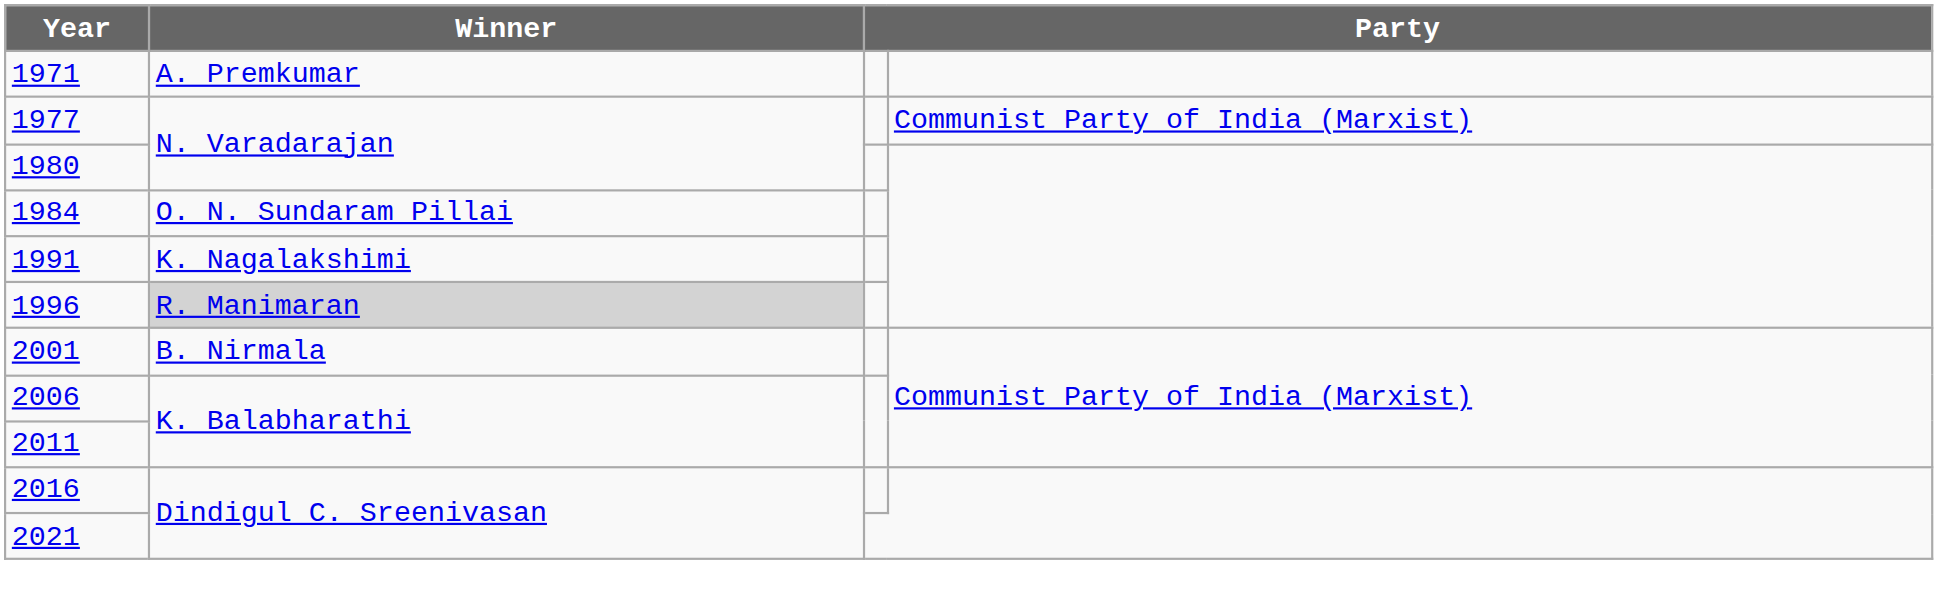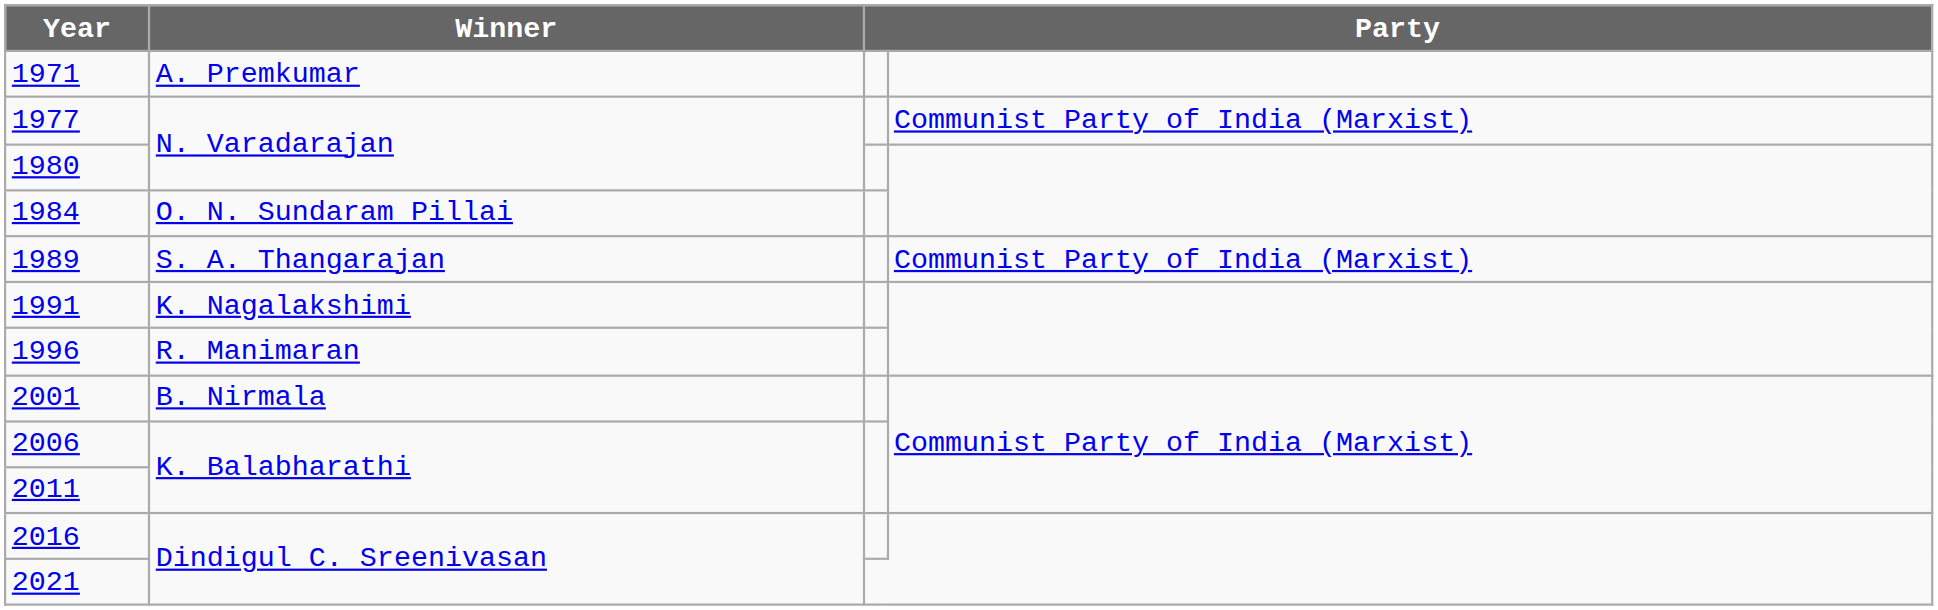+ row: 1989 | S. A. Thangarajan | Communist Party of India (Marxist)
1996 | Winner: lightgrey background -> no background
